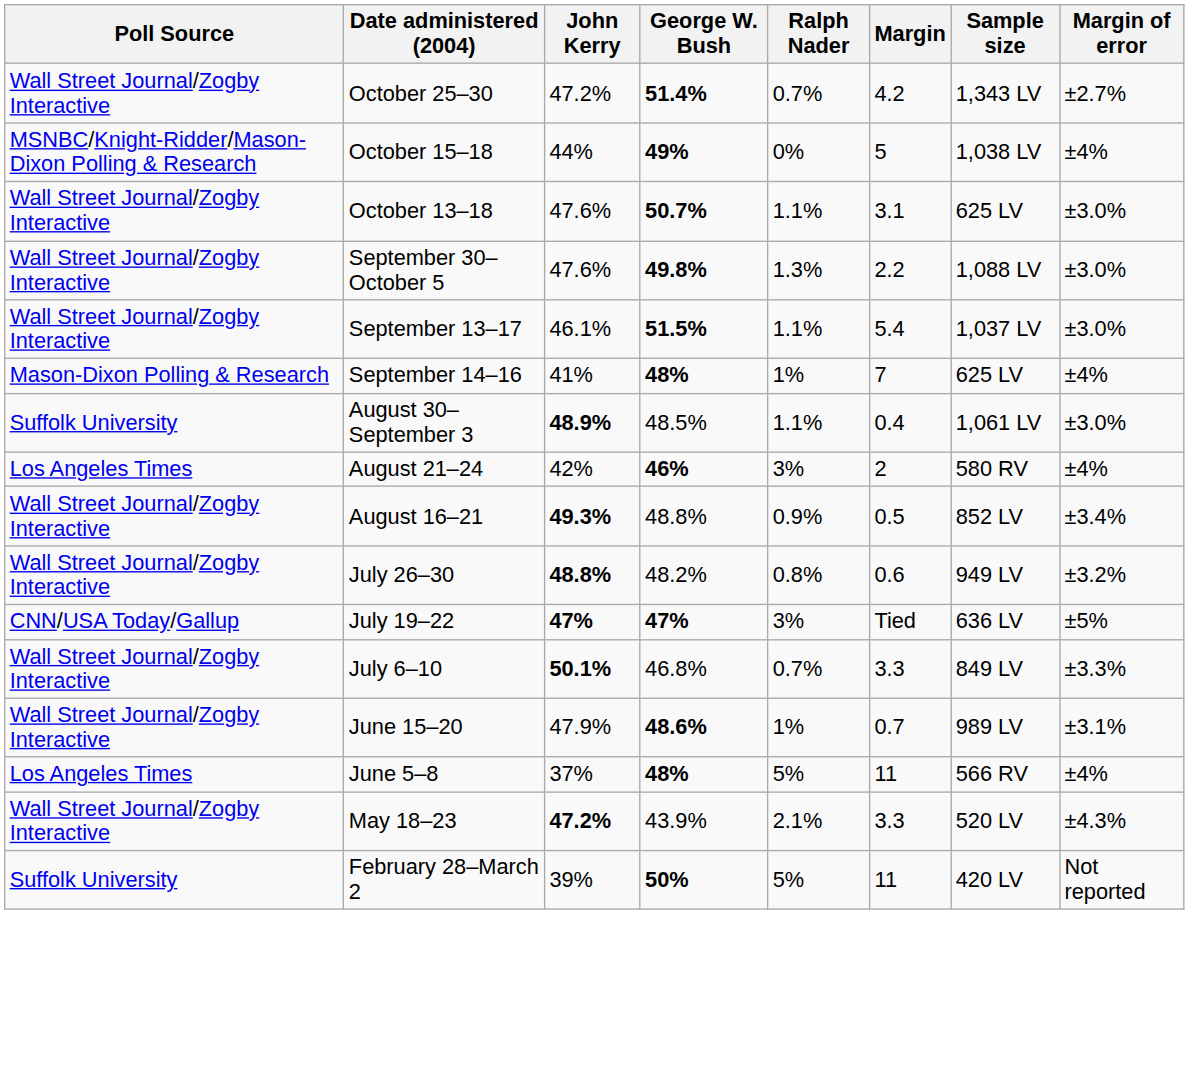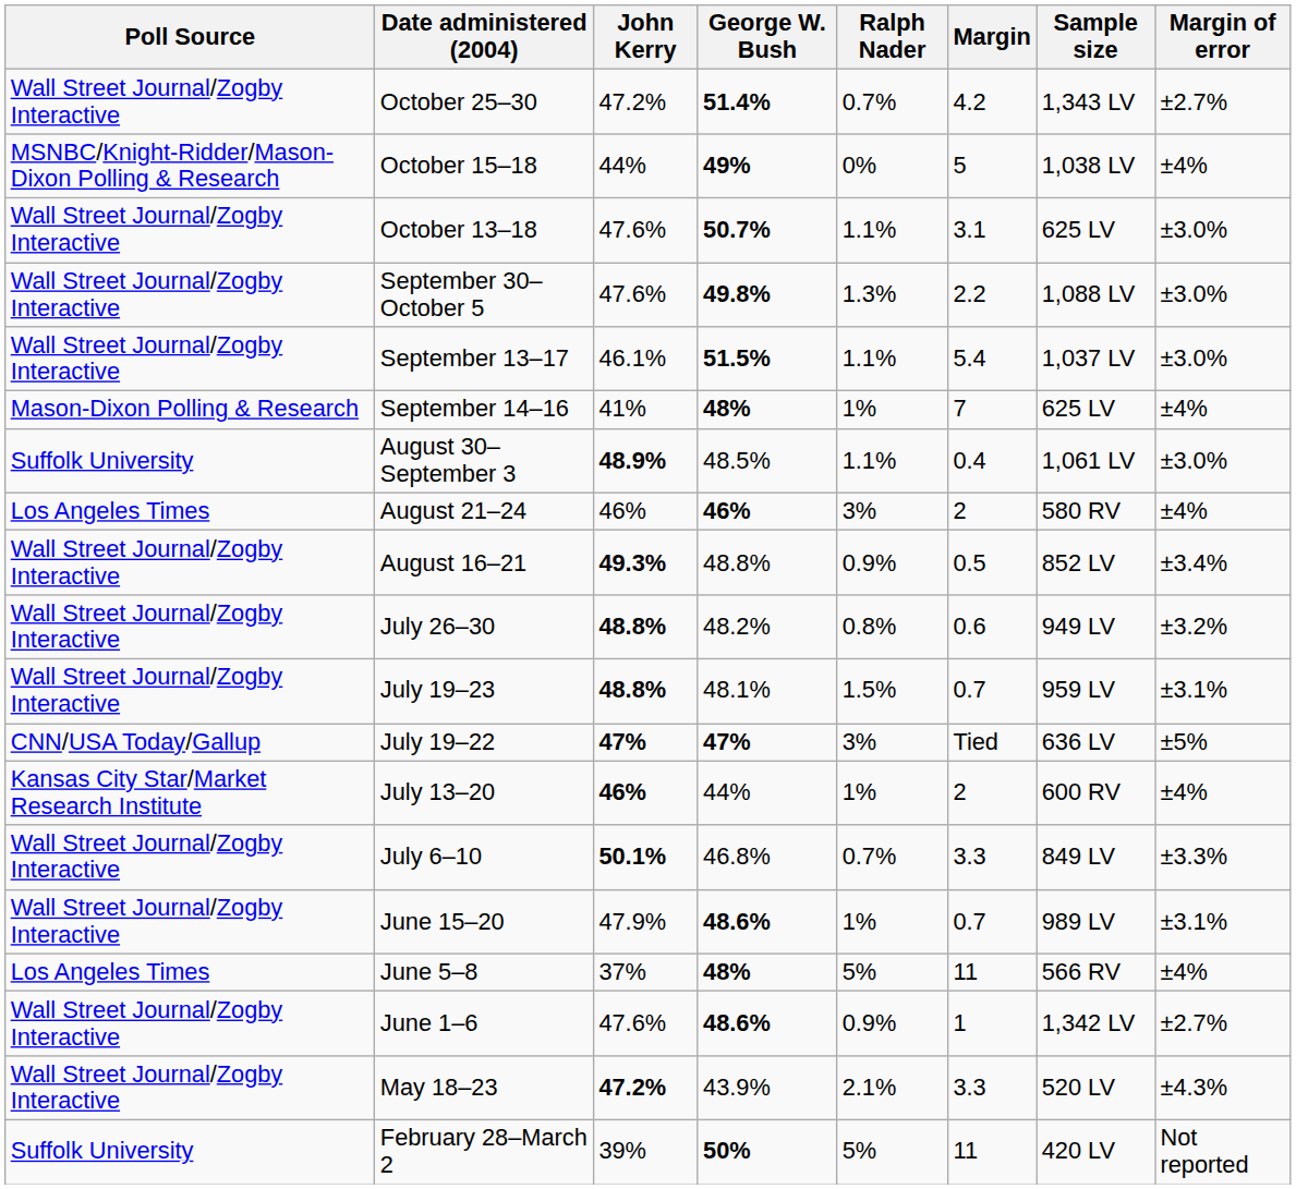August 21–24 | John Kerry: 42% -> 46%
+ row: Wall Street Journal/Zogby Interactive | July 19–23 | 48.8% | 48.1% | 1.5% | 0.7 | 959 LV | ±3.1%
+ row: Kansas City Star/Market Research Institute | July 13–20 | 46% | 44% | 1% | 2 | 600 RV | ±4%
+ row: Wall Street Journal/Zogby Interactive | June 1–6 | 47.6% | 48.6% | 0.9% | 1 | 1,342 LV | ±2.7%
